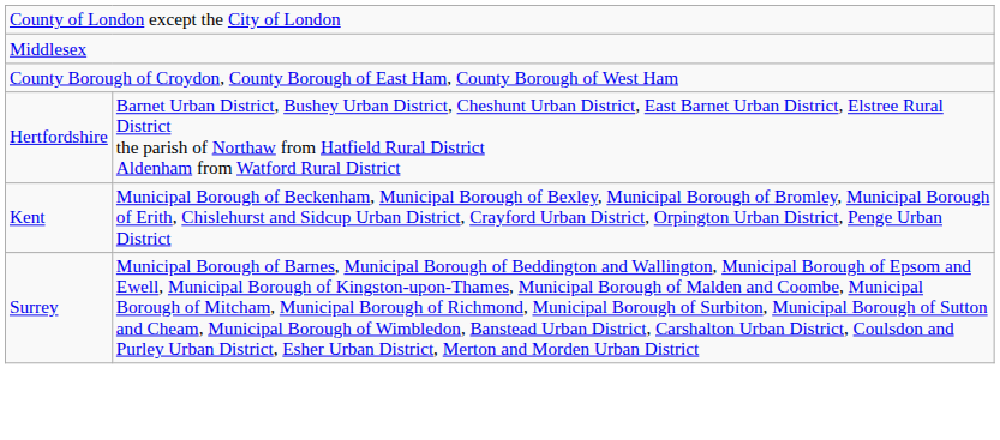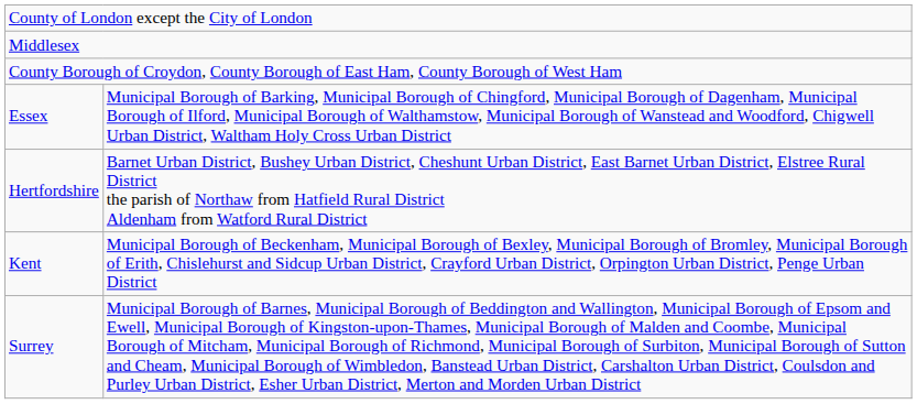+ row: Essex | Municipal Borough of Barking, Municipal Borough of Chingford, Municipal Borough of Dagenham, Municipal Borough of Ilford, Municipal Borough of Walthamstow, Municipal Borough of Wanstead and Woodford, Chigwell Urban District, Waltham Holy Cross Urban District
